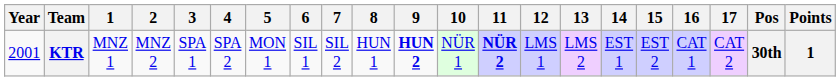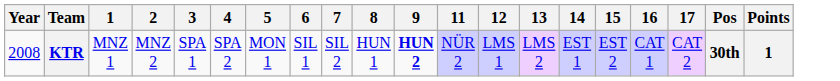- column: 10 | NÜR 1
KTR | Year: 2001 -> 2008
KTR | 11: bold -> normal
